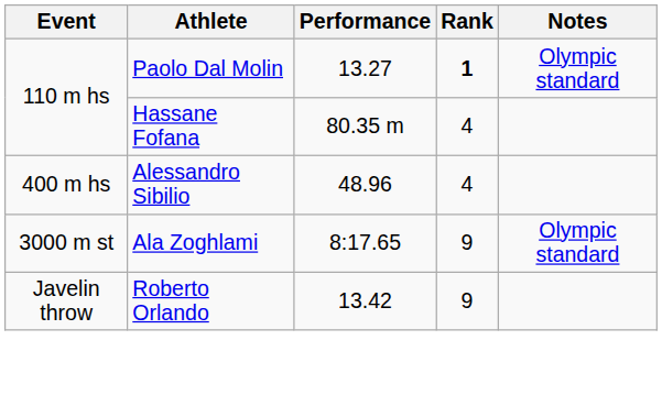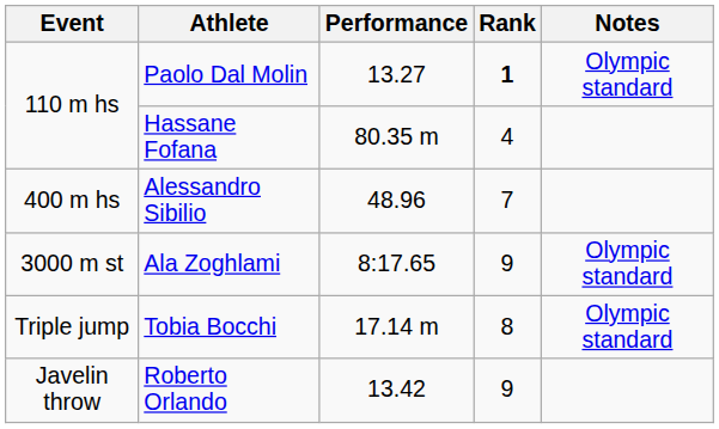Alessandro Sibilio | Rank: 4 -> 7
+ row: Triple jump | Tobia Bocchi | 17.14 m | 8 | Olympic standard
